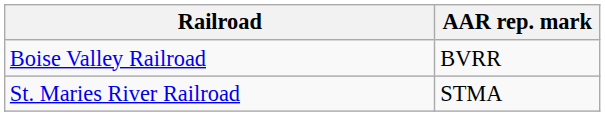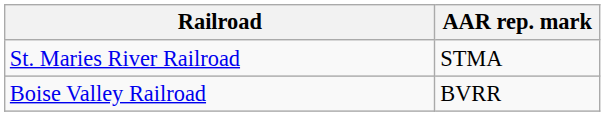rows swapped: Boise Valley Railroad <-> St. Maries River Railroad
